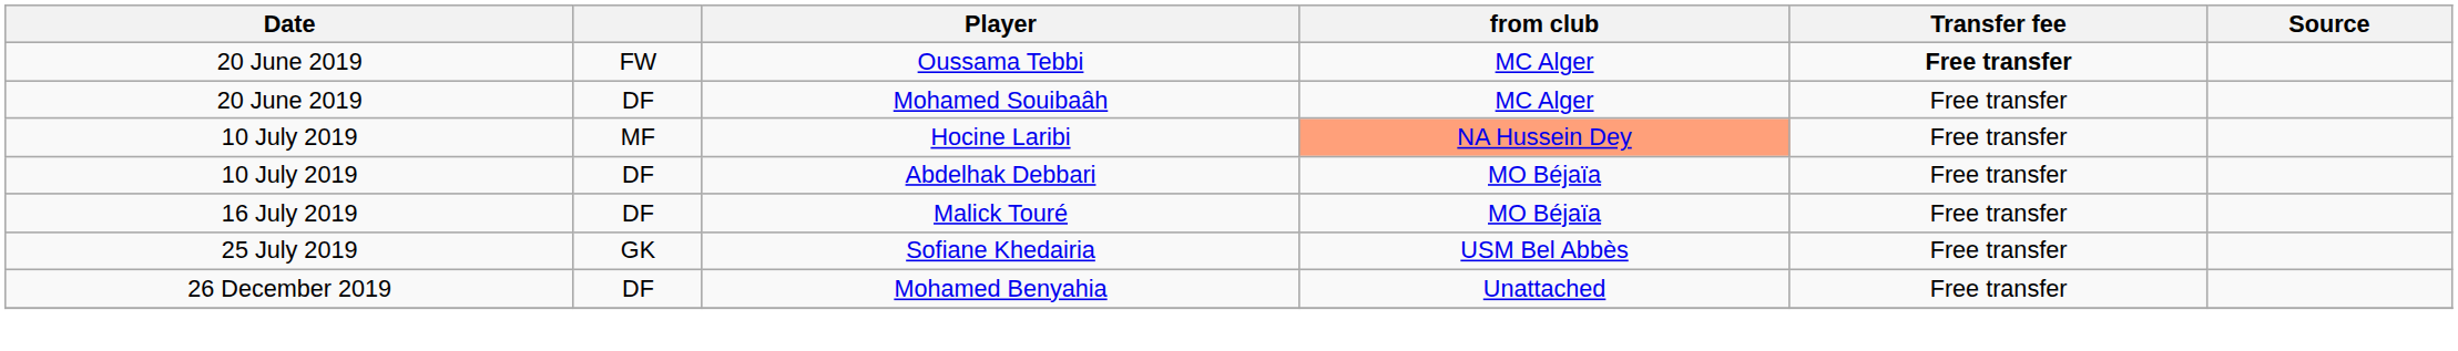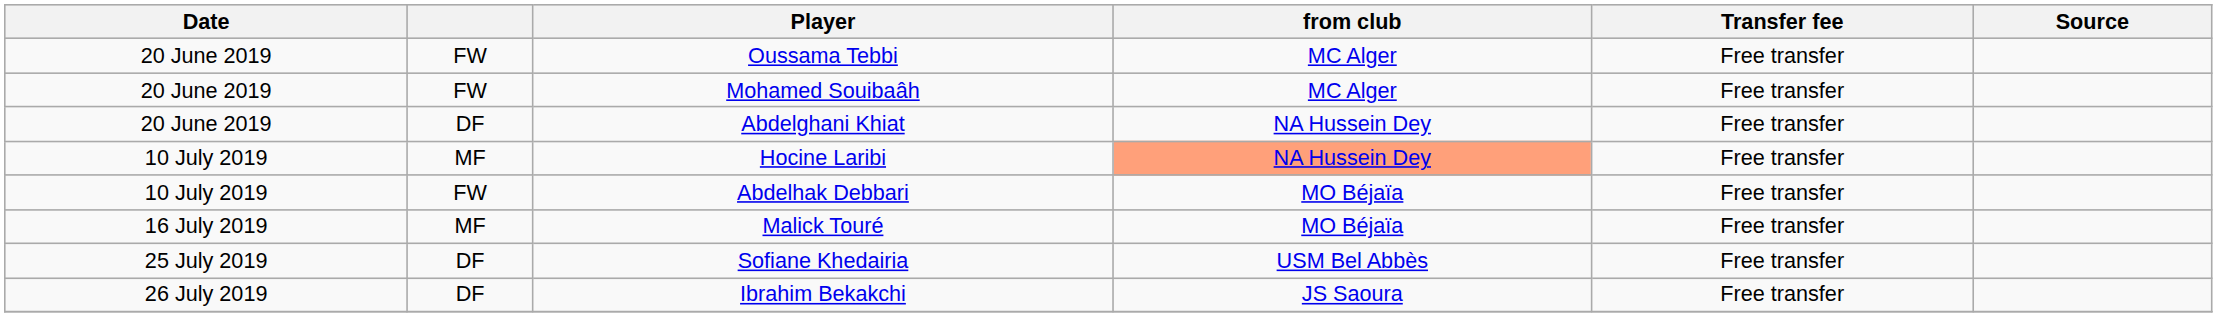Oussama Tebbi | Transfer fee: bold -> normal
Mohamed Souibaâh | column 2: DF -> FW
+ row: 20 June 2019 | DF | Abdelghani Khiat | NA Hussein Dey | Free transfer
Abdelhak Debbari | column 2: DF -> FW
Malick Touré | column 2: DF -> MF
Sofiane Khedairia | column 2: GK -> DF
+ row: 26 July 2019 | DF | Ibrahim Bekakchi | JS Saoura | Free transfer
- row: 26 December 2019 | DF | Mohamed Benyahia | Unattached | Free transfer
